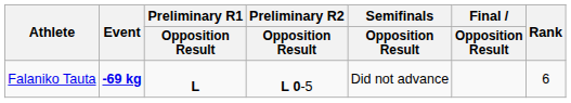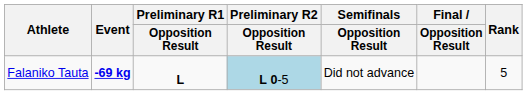Falaniko Tauta | Preliminary R2 / Opposition Result: no background -> lightblue background
Falaniko Tauta | Rank: 6 -> 5
